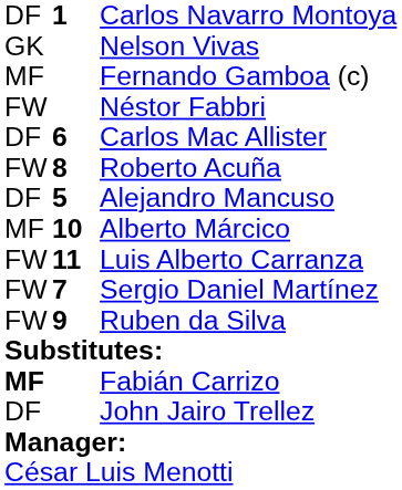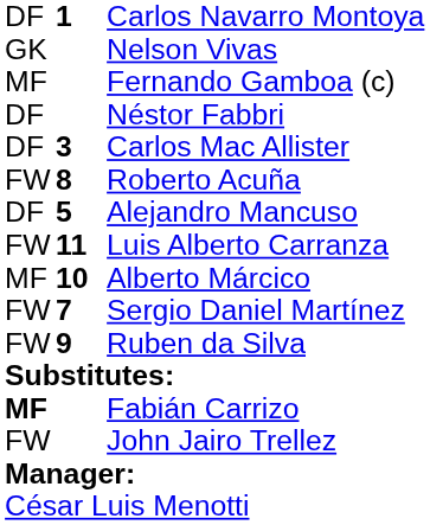Néstor Fabbri | column 1: FW -> DF
Carlos Mac Allister | column 2: 6 -> 3
rows swapped: Alberto Márcico <-> Luis Alberto Carranza
John Jairo Trellez | column 1: DF -> FW
